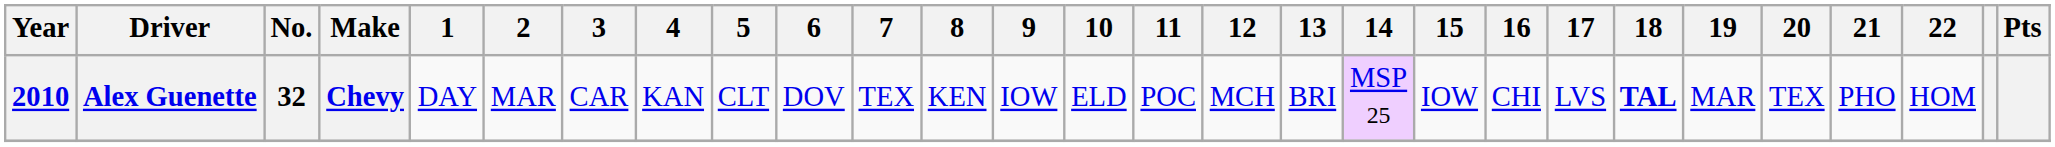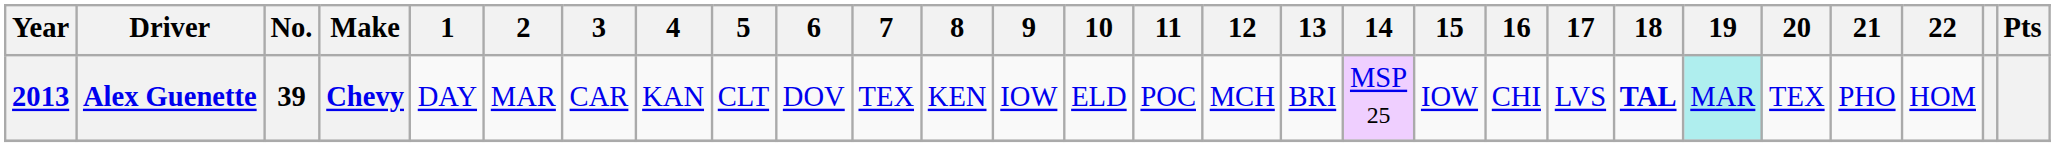Alex Guenette | Year: 2010 -> 2013
Alex Guenette | No.: 32 -> 39
Alex Guenette | 19: no background -> paleturquoise background
